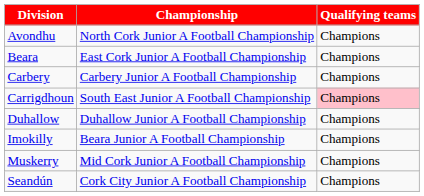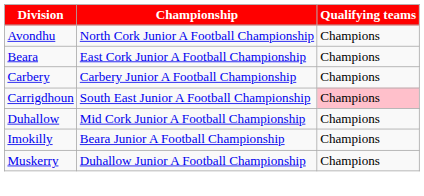Duhallow | Championship: Duhallow Junior A Football Championship -> Mid Cork Junior A Football Championship
Muskerry | Championship: Mid Cork Junior A Football Championship -> Duhallow Junior A Football Championship
- row: Seandún | Cork City Junior A Football Championship | Champions
